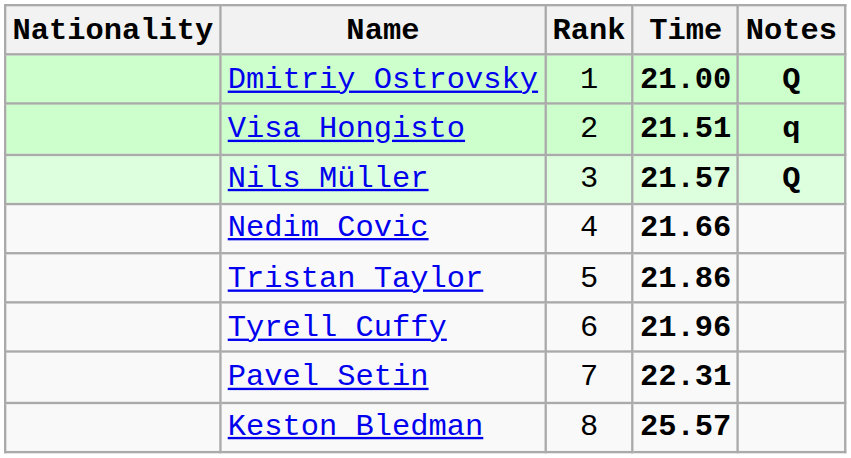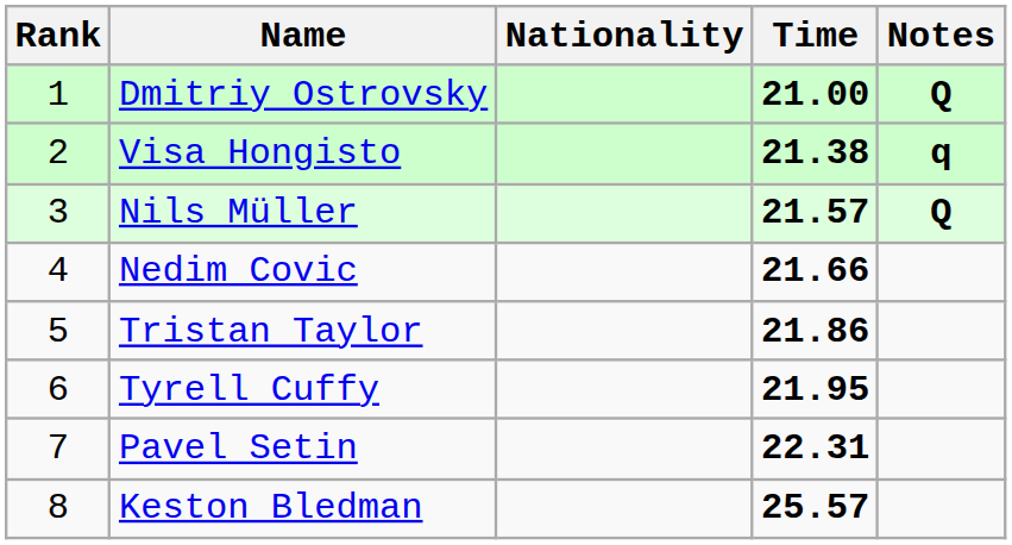columns swapped: Rank <-> Nationality
Visa Hongisto | Time: 21.51 -> 21.38
Tyrell Cuffy | Time: 21.96 -> 21.95
